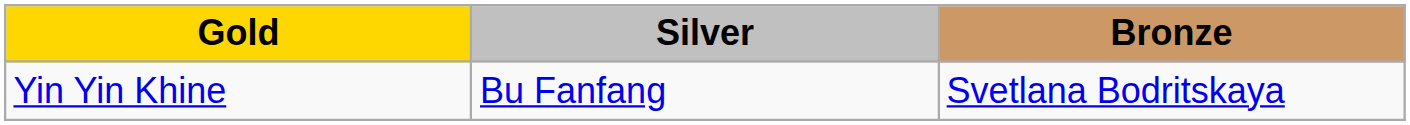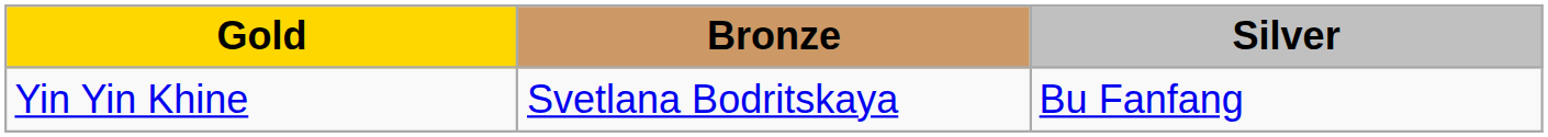columns swapped: Silver <-> Bronze
